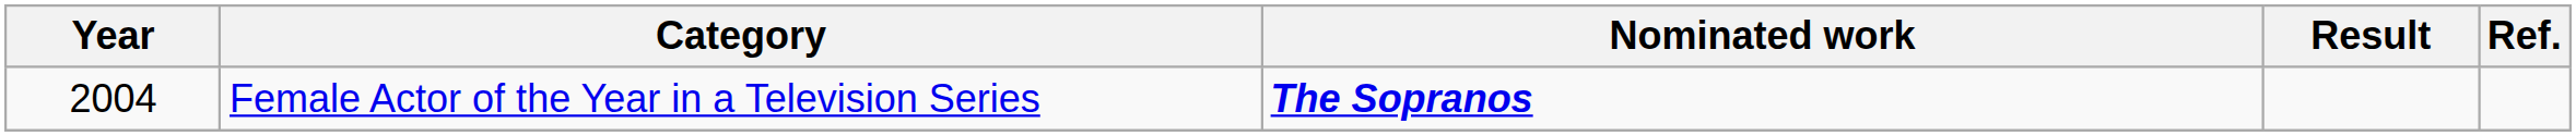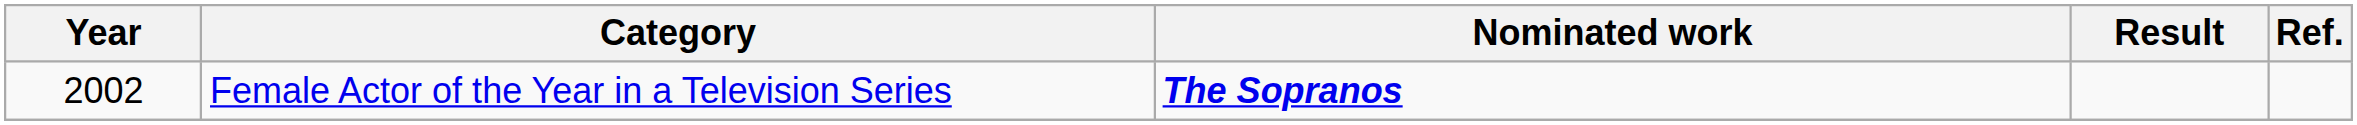Female Actor of the Year in a Television Series | Year: 2004 -> 2002
